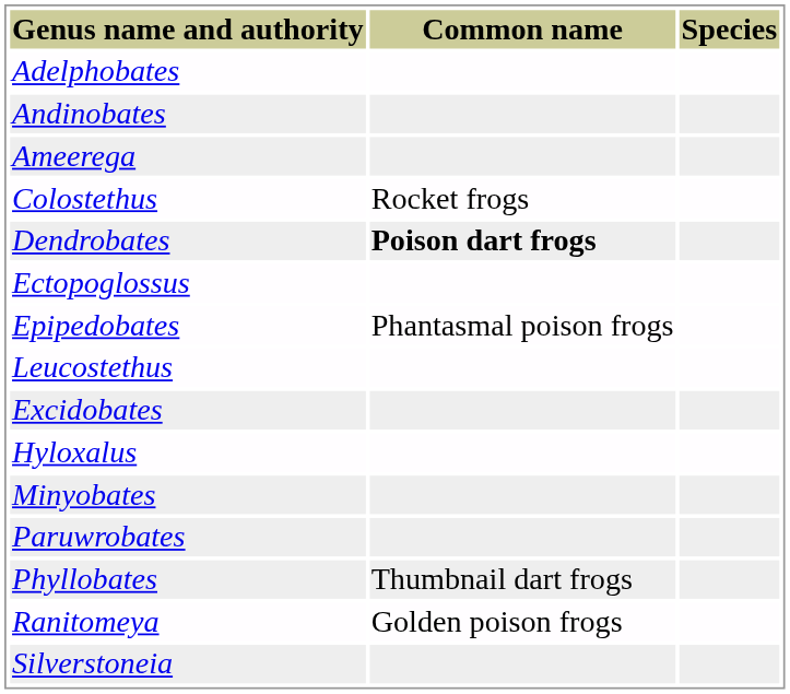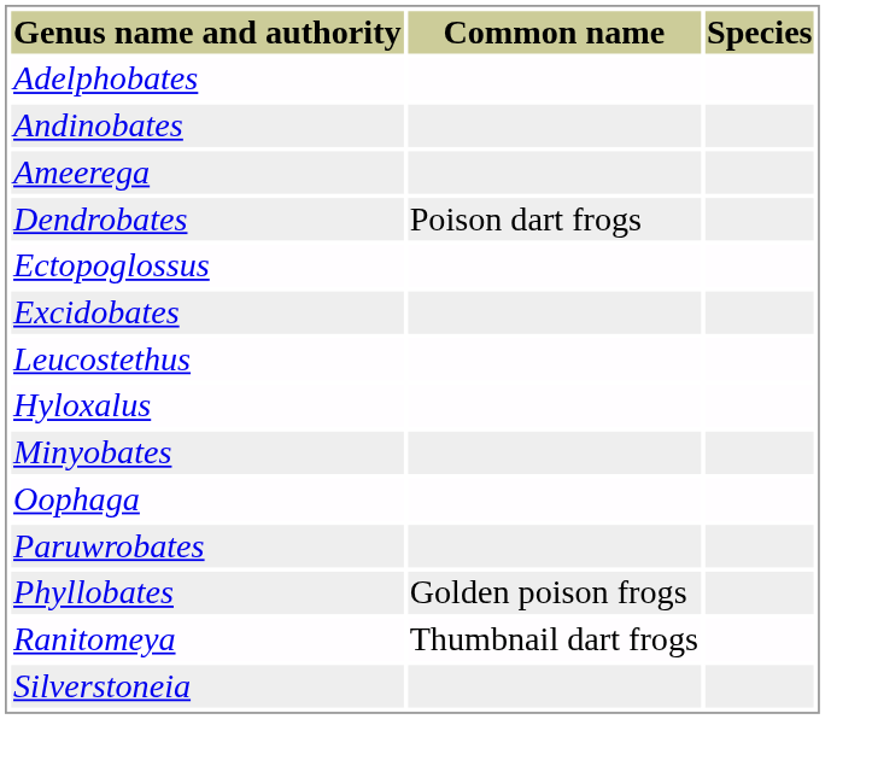- row: Colostethus | Rocket frogs
Dendrobates | Common name: bold -> normal
- row: Epipedobates | Phantasmal poison frogs
rows swapped: Excidobates <-> Leucostethus
+ row: Oophaga
Phyllobates | Common name: Thumbnail dart frogs -> Golden poison frogs
Ranitomeya | Common name: Golden poison frogs -> Thumbnail dart frogs
